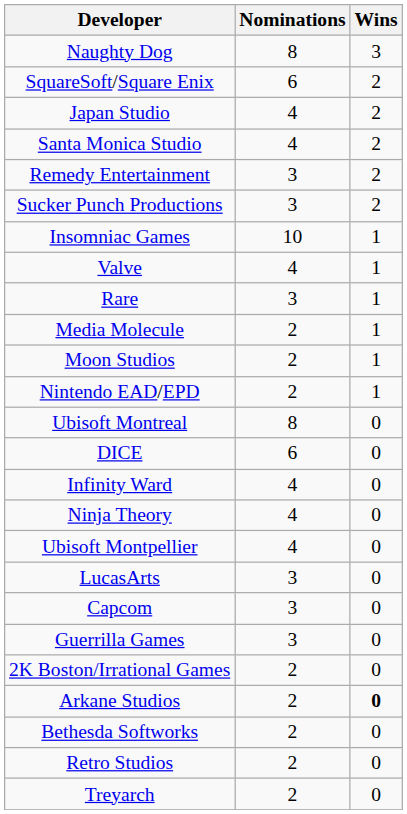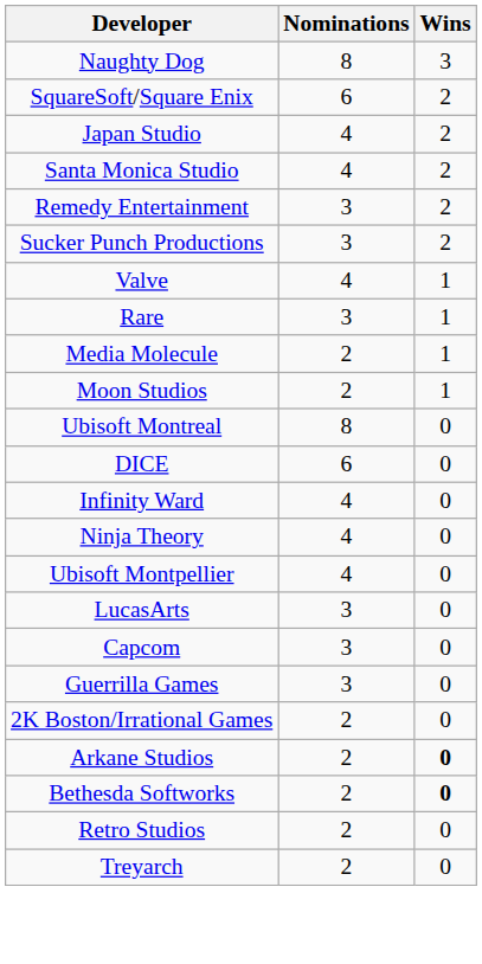- row: Insomniac Games | 10 | 1
- row: Nintendo EAD/EPD | 2 | 1
Bethesda Softworks | Wins: normal -> bold
